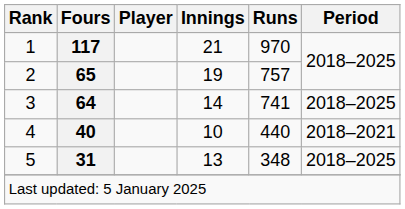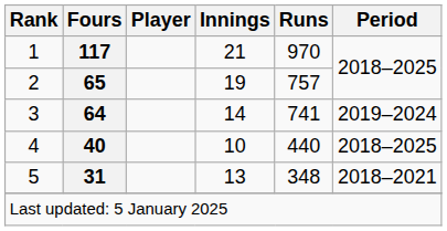3 | Period: 2018–2025 -> 2019–2024
4 | Period: 2018–2021 -> 2018–2025
5 | Period: 2018–2025 -> 2018–2021
